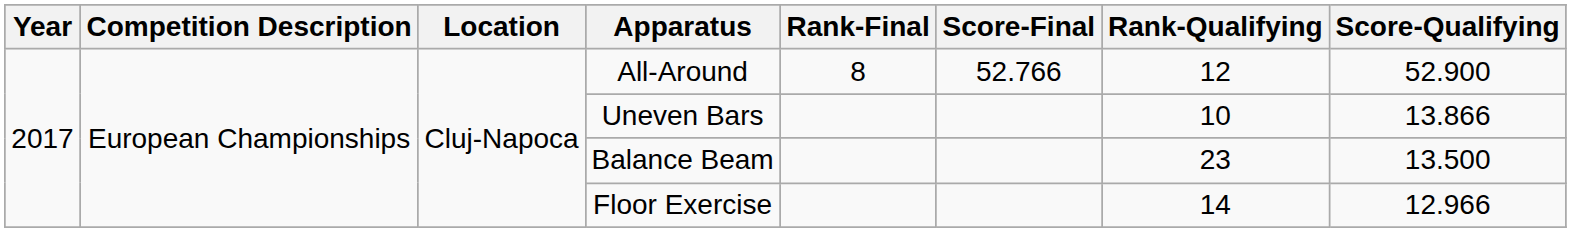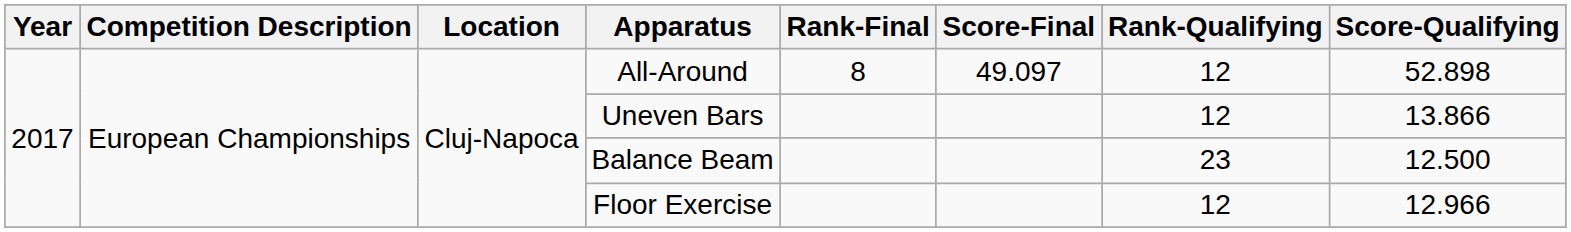All-Around | Score-Final: 52.766 -> 49.097
All-Around | Score-Qualifying: 52.900 -> 52.898
Uneven Bars | Rank-Qualifying: 10 -> 12
Balance Beam | Score-Qualifying: 13.500 -> 12.500
Floor Exercise | Rank-Qualifying: 14 -> 12
